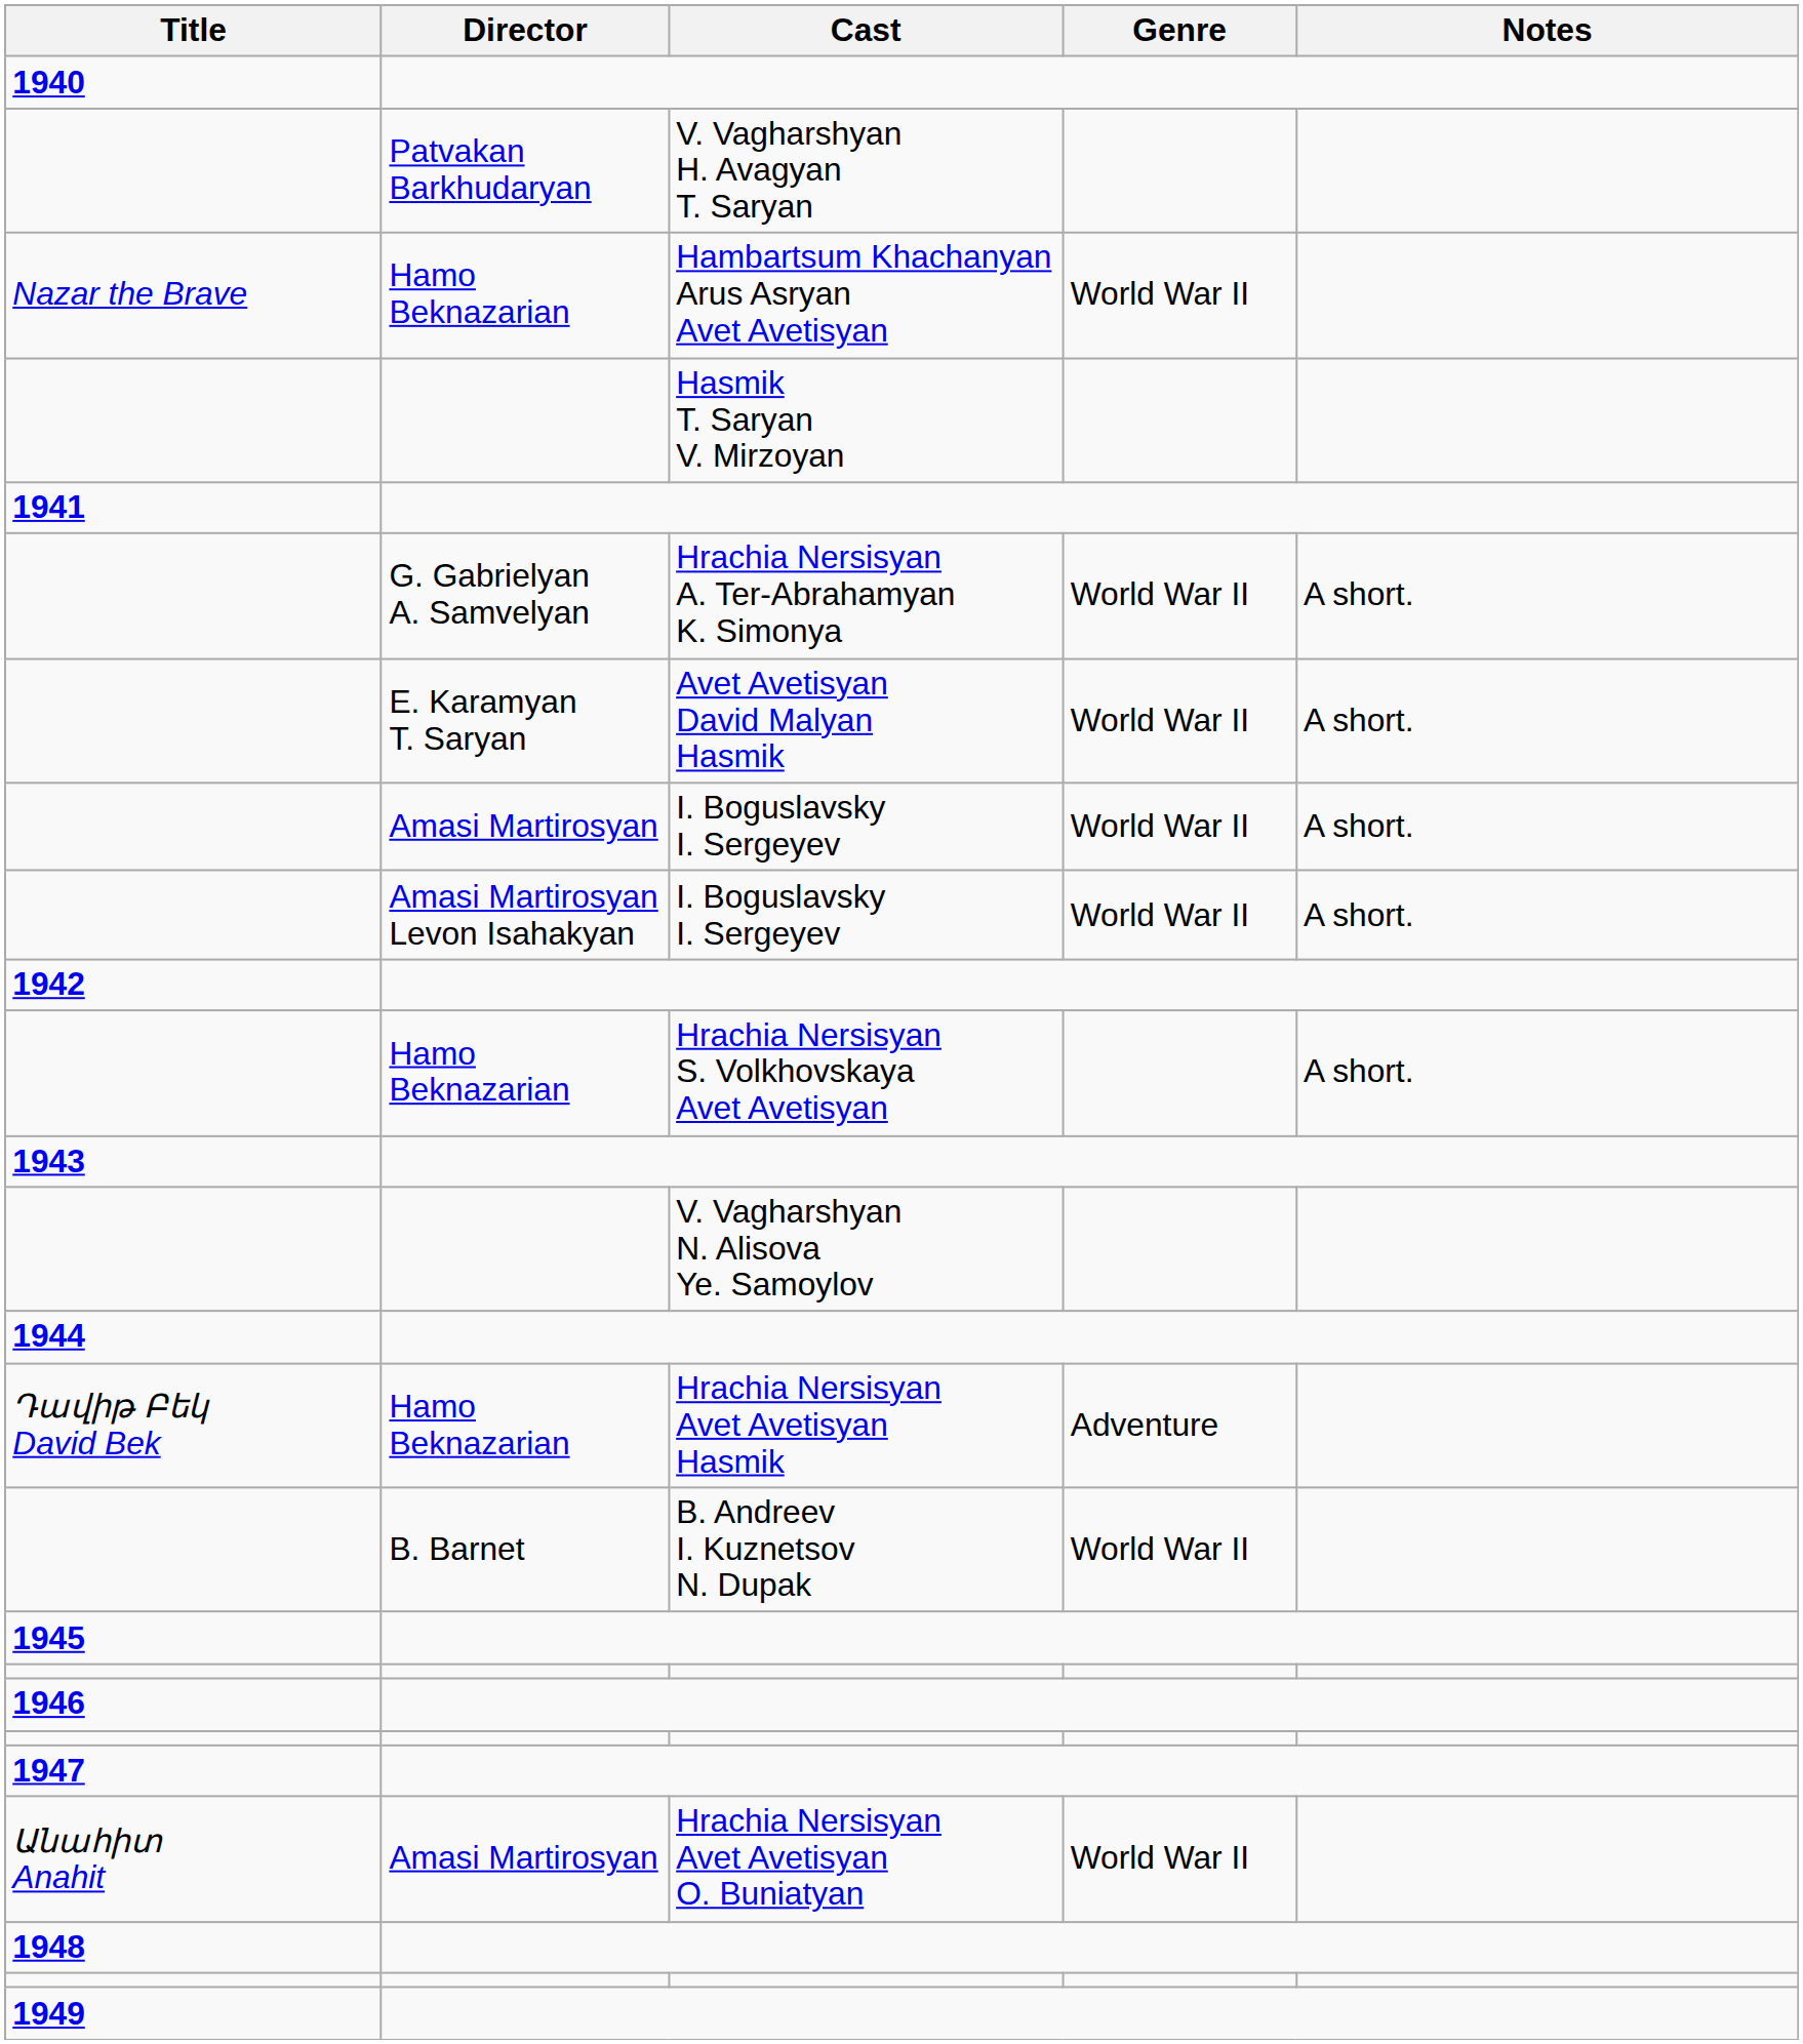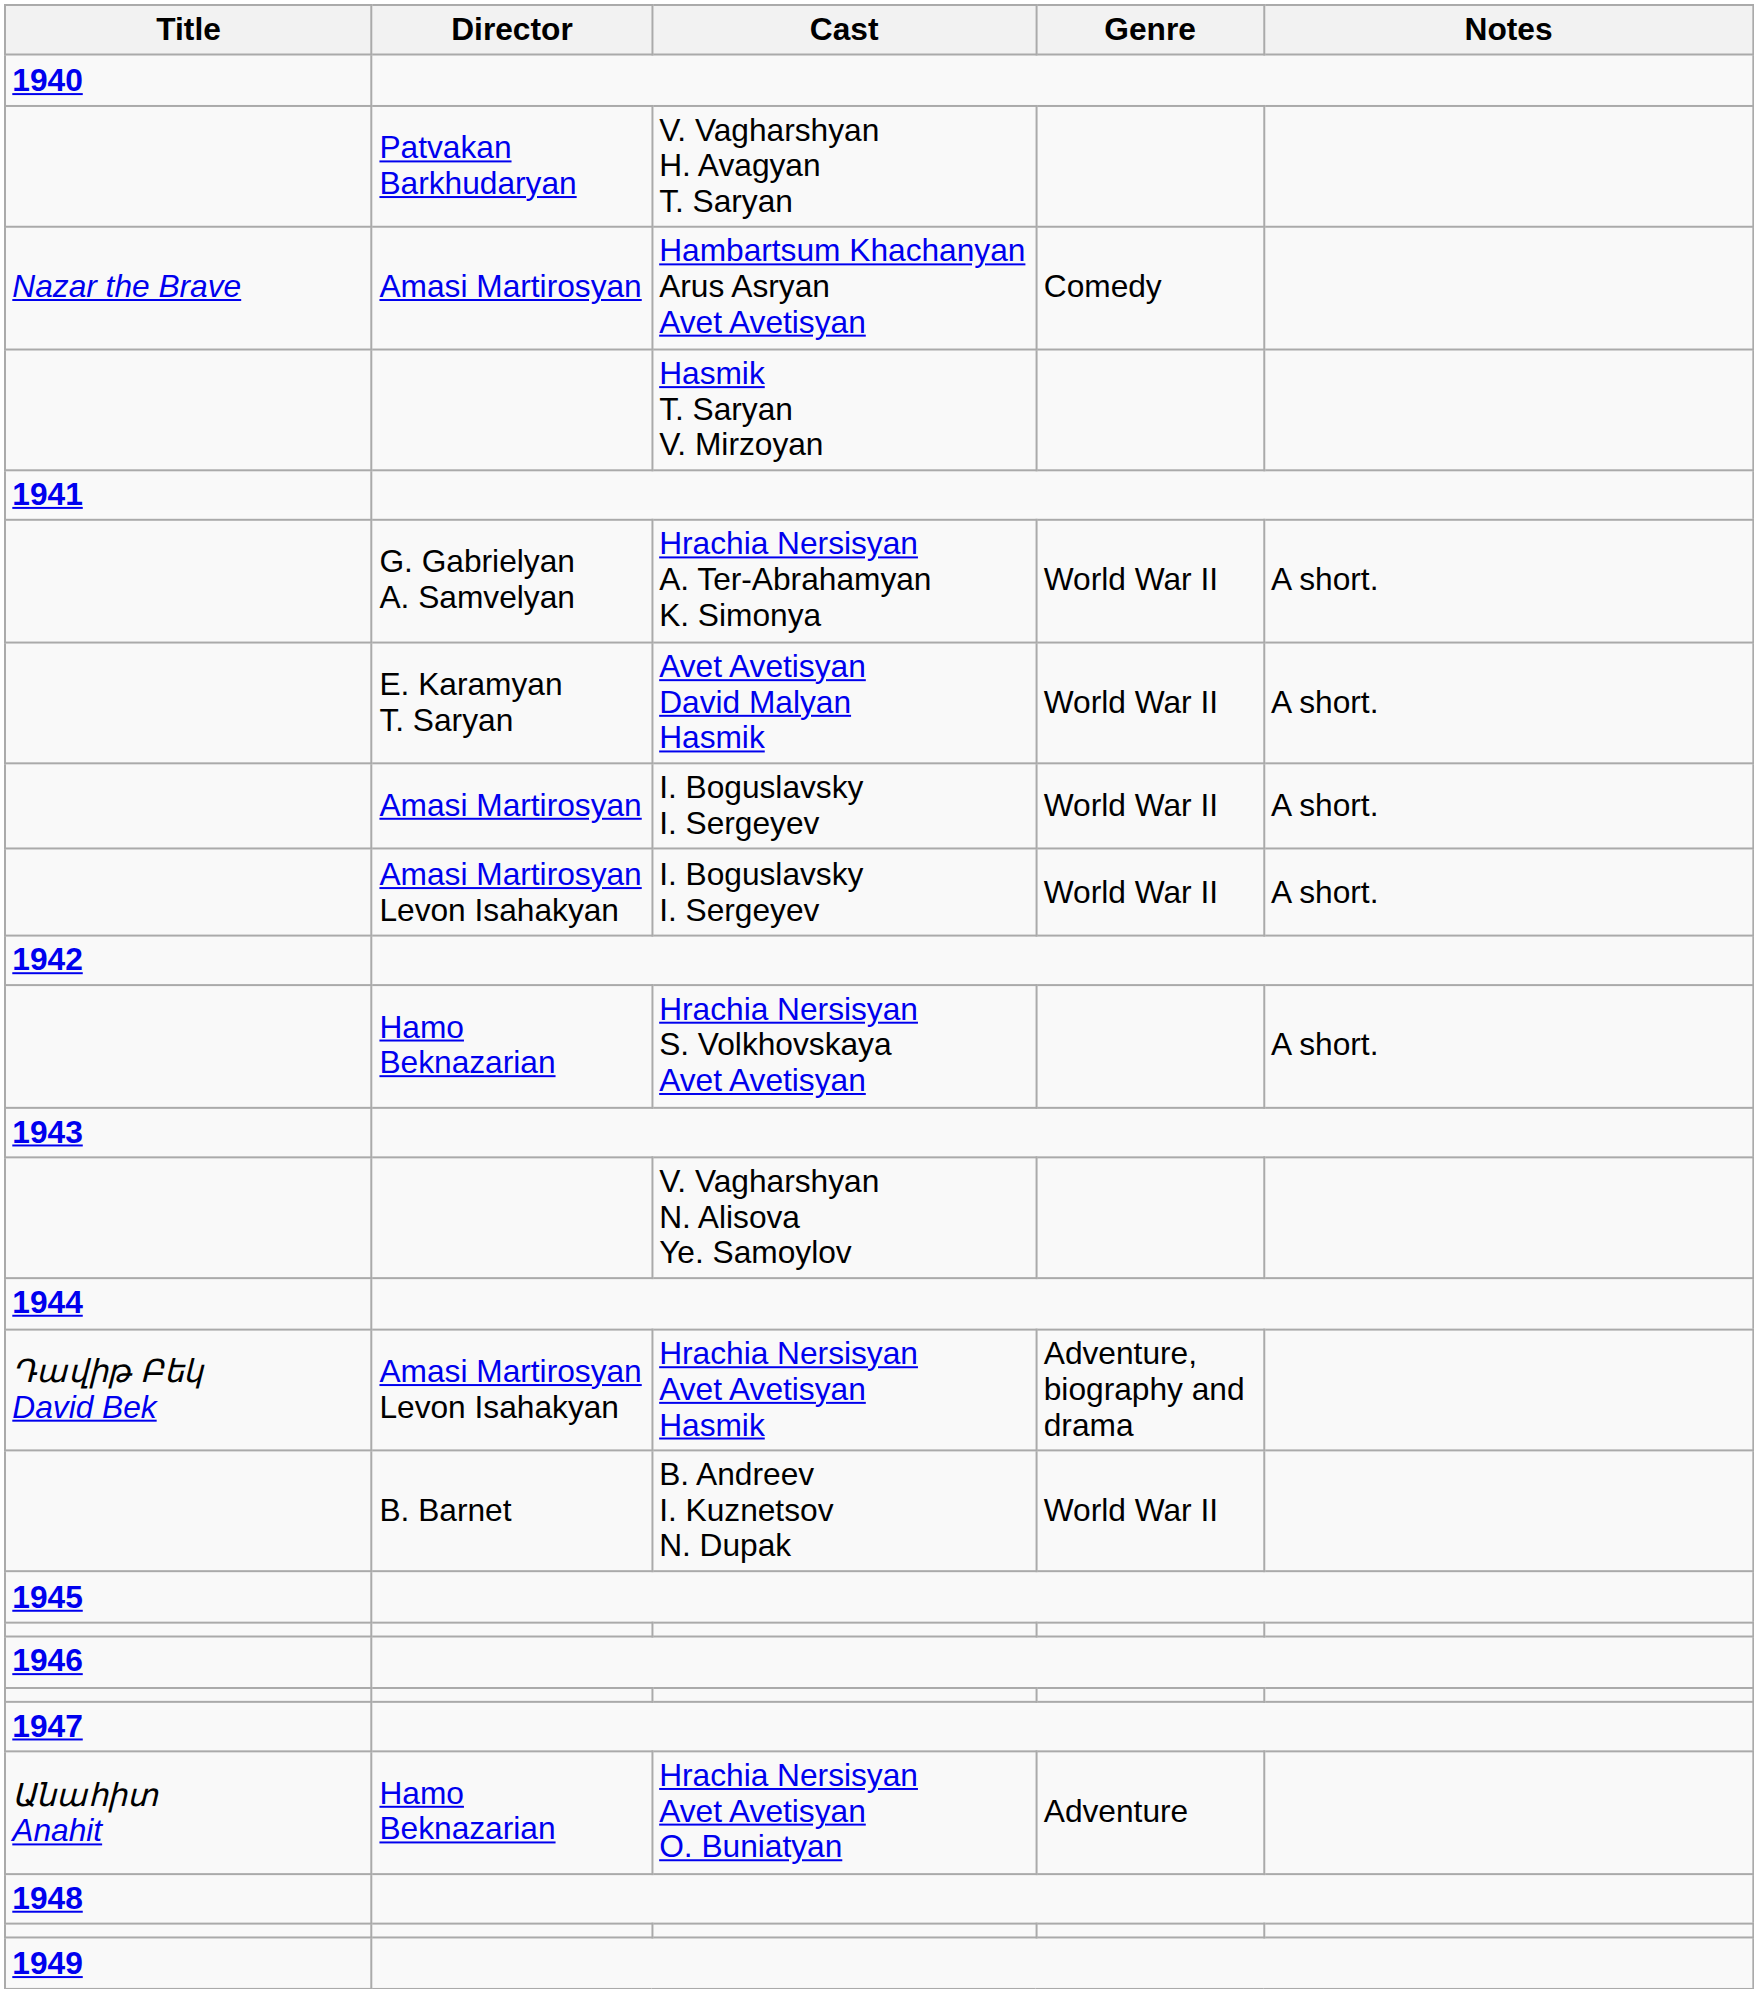Nazar the Brave | Director: Hamo Beknazarian -> Amasi Martirosyan
Nazar the Brave | Genre: World War II -> Comedy
Դավիթ Բեկ David Bek | Director: Hamo Beknazarian -> Amasi Martirosyan Levon Isahakyan
Դավիթ Բեկ David Bek | Genre: Adventure -> Adventure, biography and drama
Անահիտ Anahit | Director: Amasi Martirosyan -> Hamo Beknazarian
Անահիտ Anahit | Genre: World War II -> Adventure
